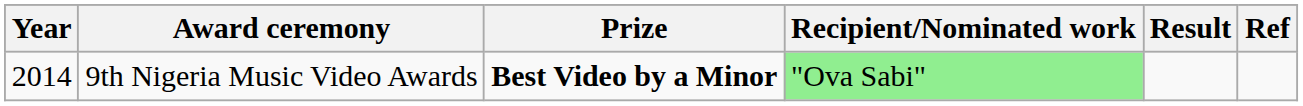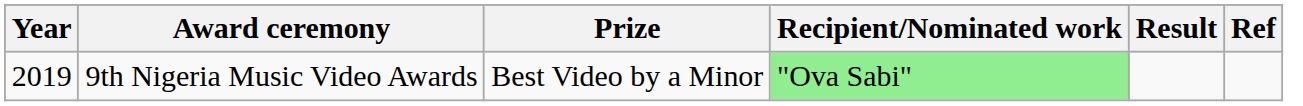9th Nigeria Music Video Awards | Year: 2014 -> 2019
9th Nigeria Music Video Awards | Prize: bold -> normal
